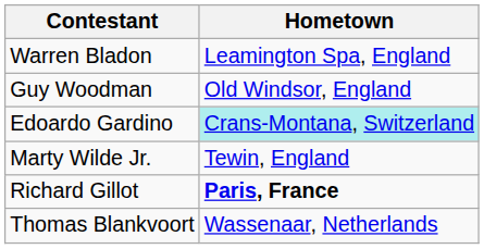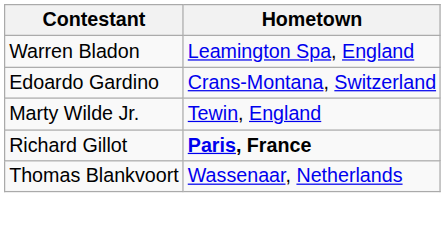- row: Guy Woodman | Old Windsor, England
Edoardo Gardino | Hometown: paleturquoise background -> no background
